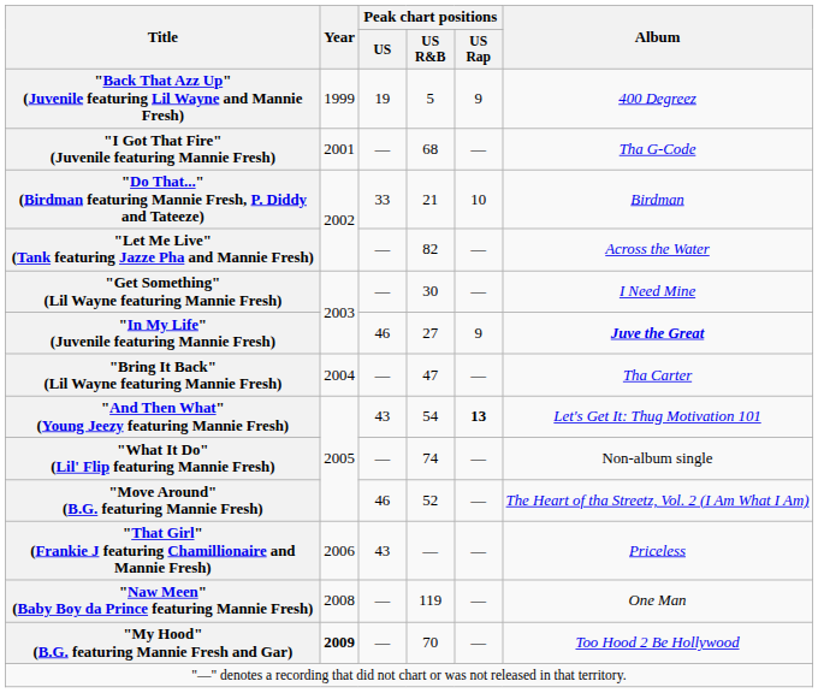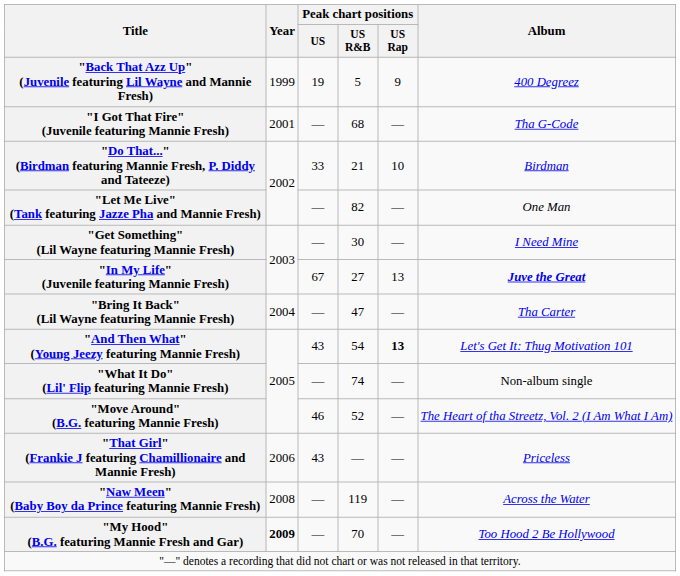"Let Me Live" (Tank featuring Jazze Pha and Mannie Fresh) | Album: Across the Water -> One Man
"In My Life" (Juvenile featuring Mannie Fresh) | Peak chart positions / US: 46 -> 67
"In My Life" (Juvenile featuring Mannie Fresh) | Peak chart positions / US Rap: 9 -> 13
"Naw Meen" (Baby Boy da Prince featuring Mannie Fresh) | Album: One Man -> Across the Water
